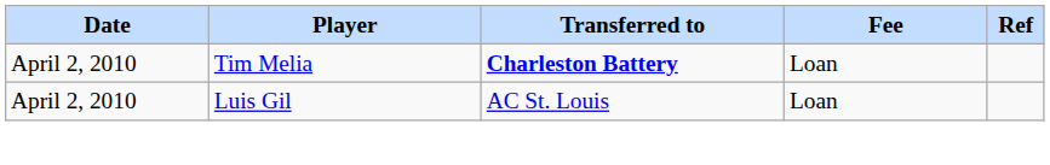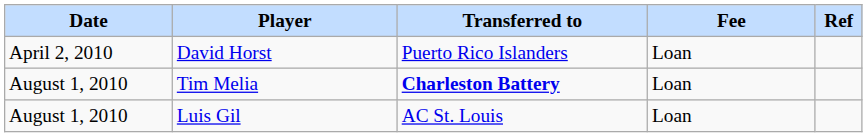+ row: April 2, 2010 | David Horst | Puerto Rico Islanders | Loan
Tim Melia | Date: April 2, 2010 -> August 1, 2010
Luis Gil | Date: April 2, 2010 -> August 1, 2010
